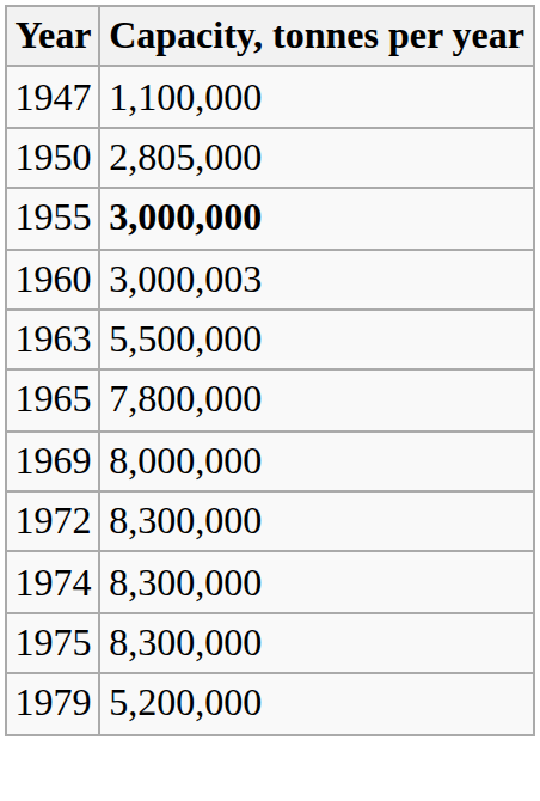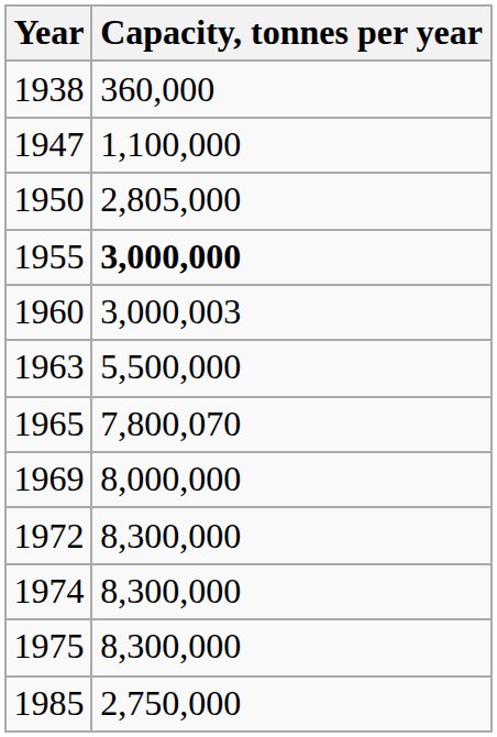+ row: 1938 | 360,000
1965 | Capacity, tonnes per year: 7,800,000 -> 7,800,070
- row: 1979 | 5,200,000
+ row: 1985 | 2,750,000
